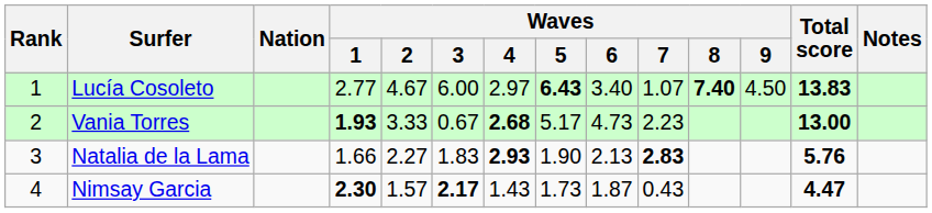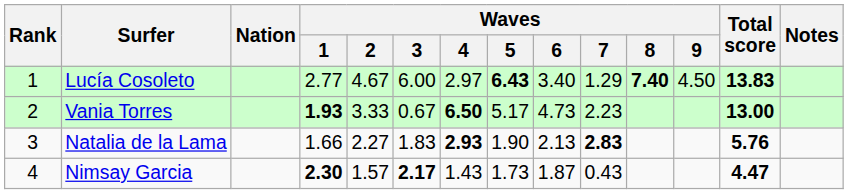Lucía Cosoleto | Waves / 7: 1.07 -> 1.29
Vania Torres | Waves / 4: 2.68 -> 6.50
